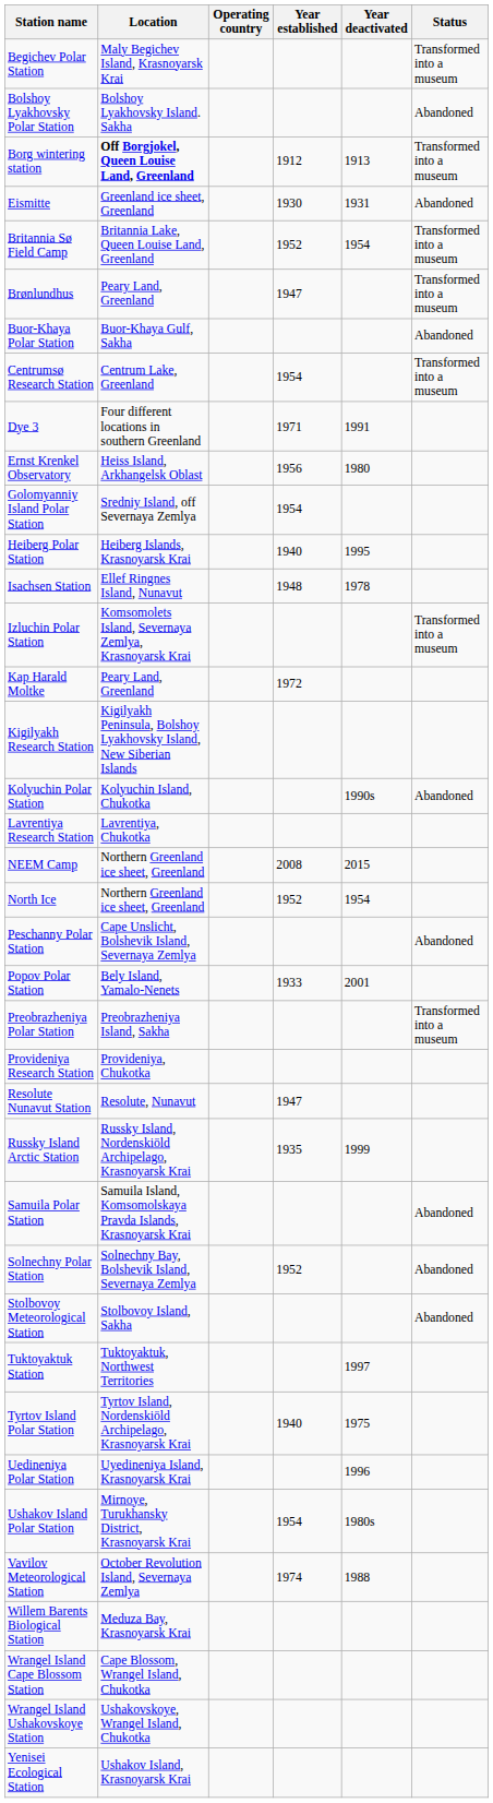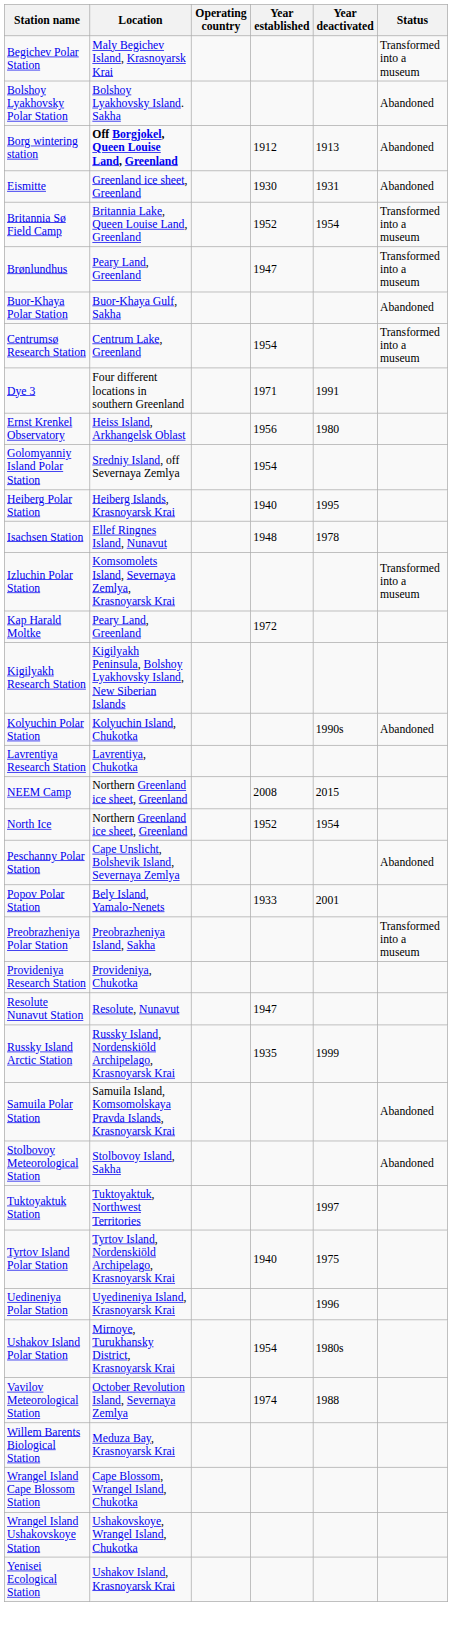Borg wintering station | Status: Transformed into a museum -> Abandoned
- row: Solnechny Polar Station | Solnechny Bay, Bolshevik Island, Severnaya Zemlya | 1952 | Abandoned
